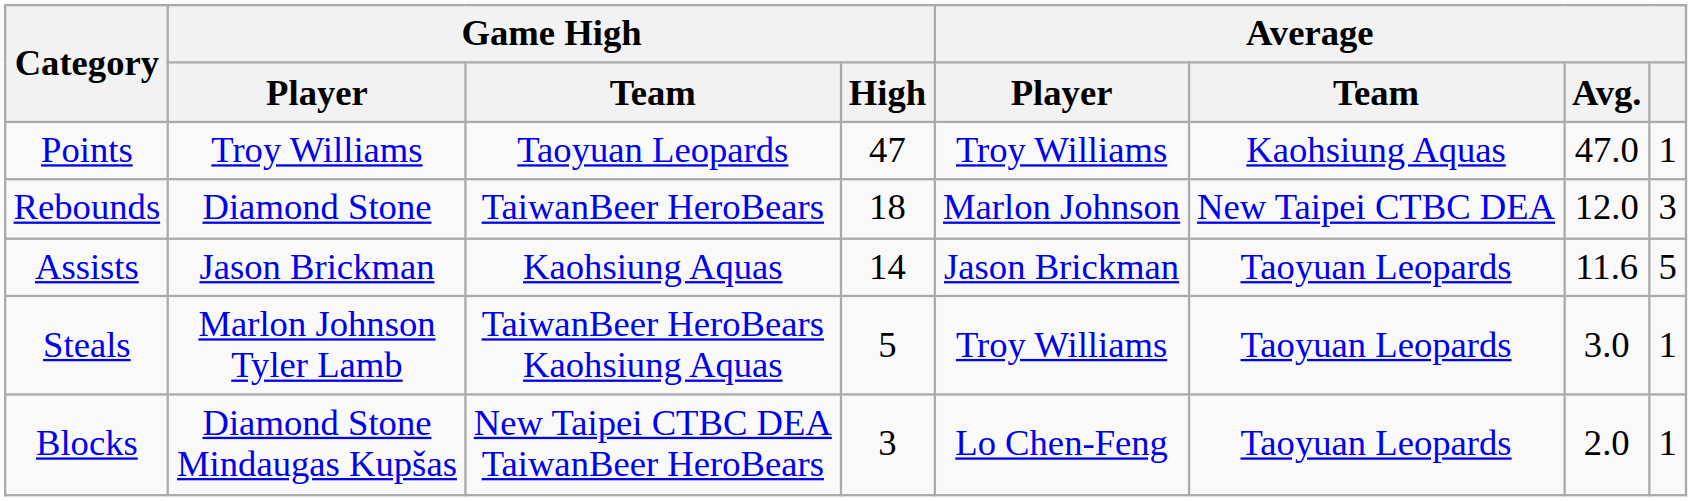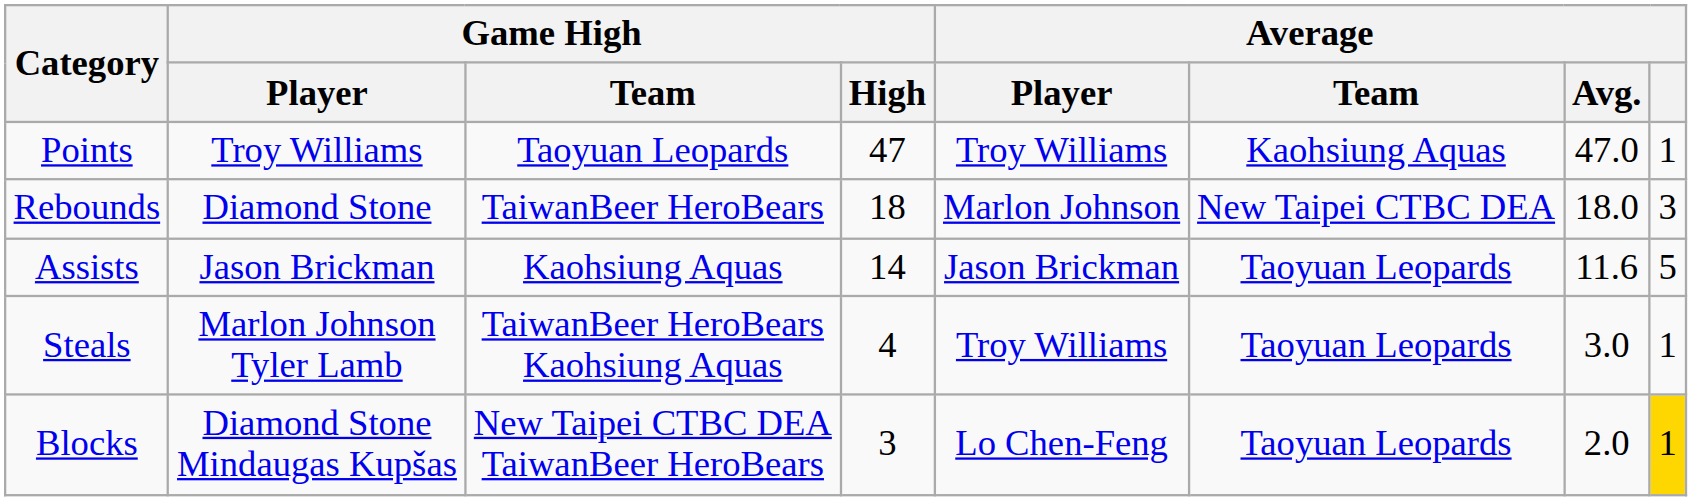Rebounds | Average / Avg.: 12.0 -> 18.0
Steals | Game High / High: 5 -> 4
Blocks | Average: no background -> gold background
